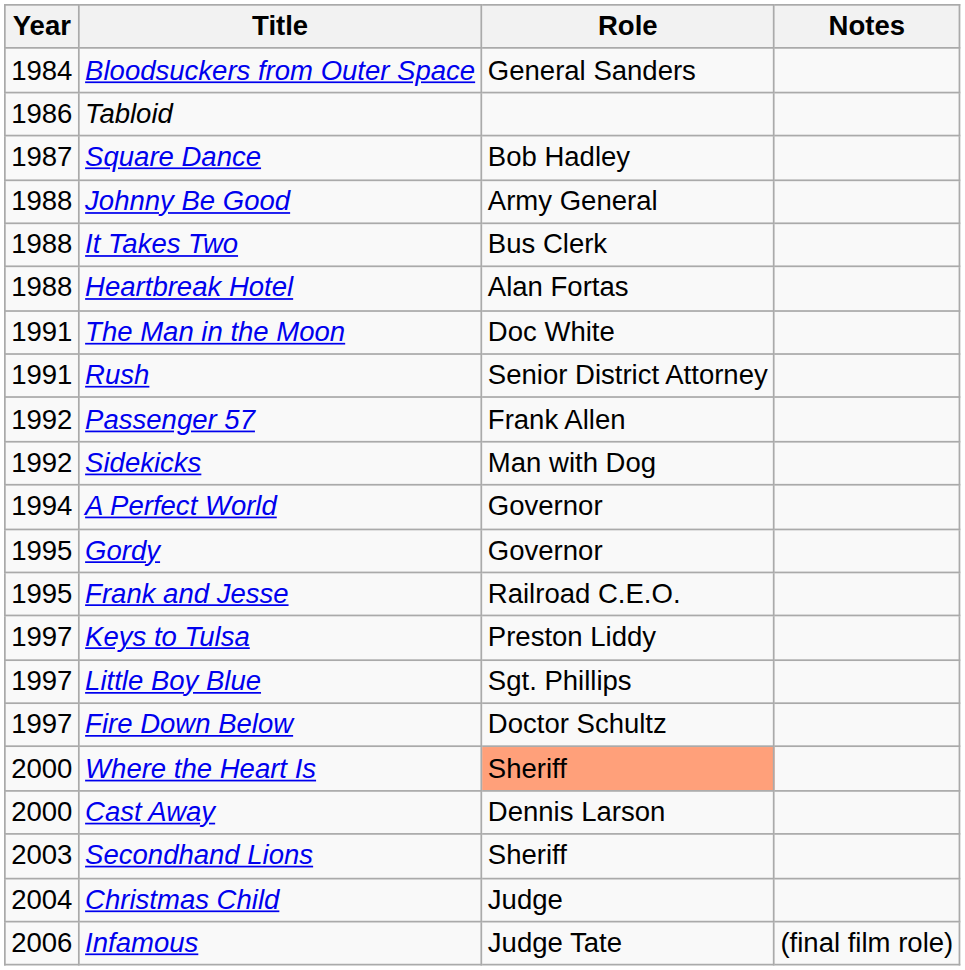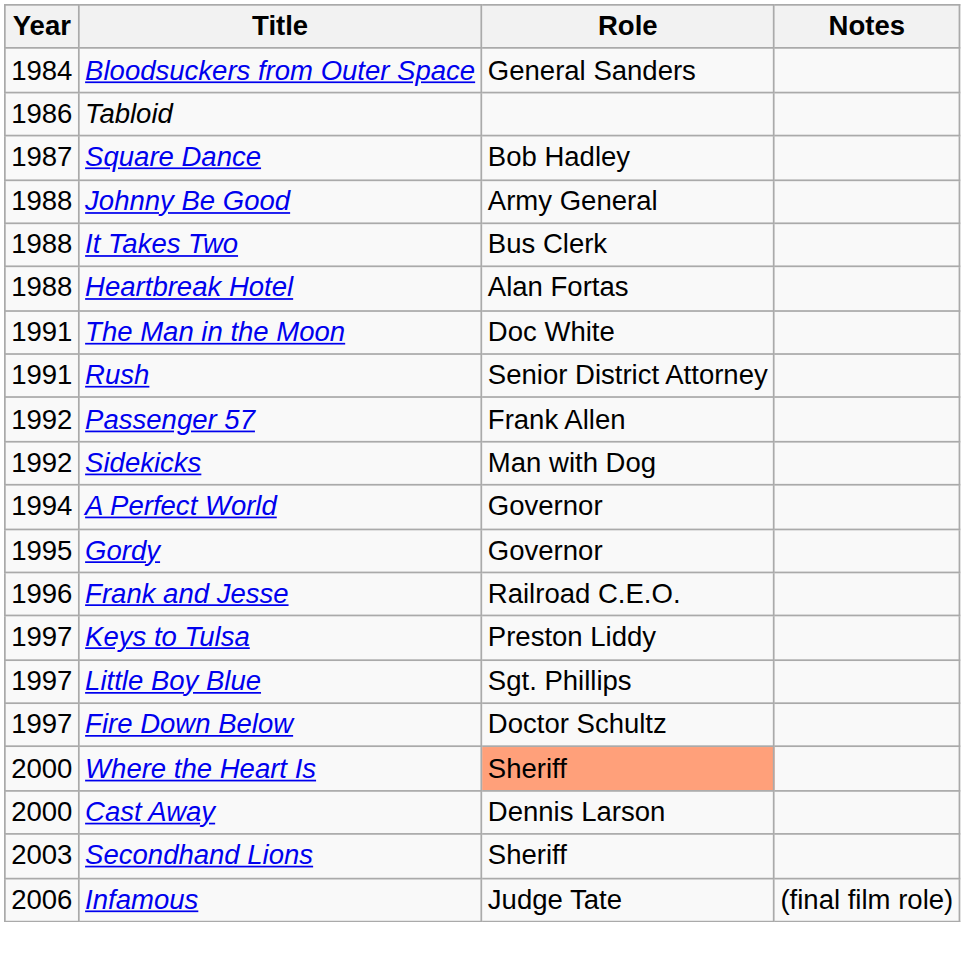Frank and Jesse | Year: 1995 -> 1996
- row: 2004 | Christmas Child | Judge
